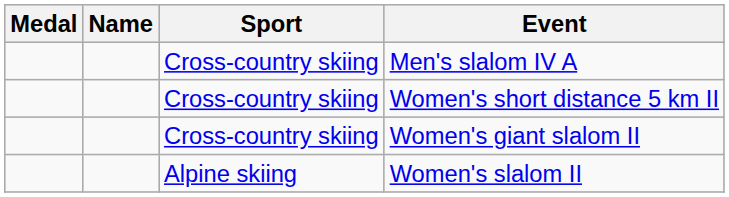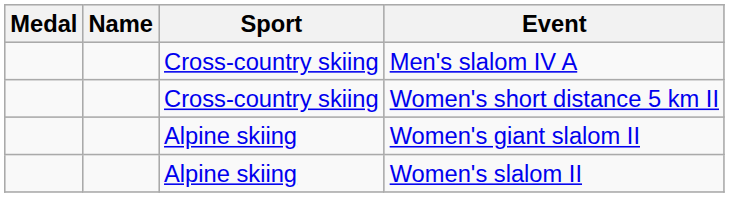Women's giant slalom II | Sport: Cross-country skiing -> Alpine skiing
